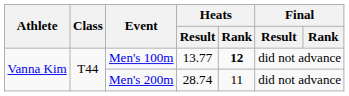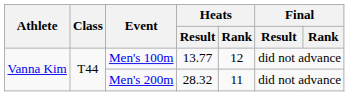Men's 100m | Heats / Rank: bold -> normal
Men's 200m | Heats / Result: 28.74 -> 28.32
